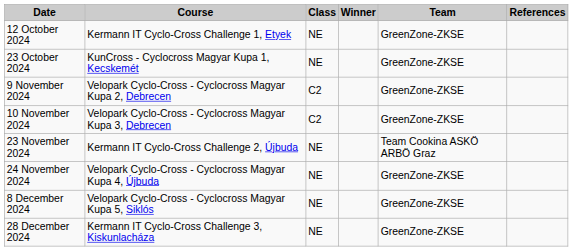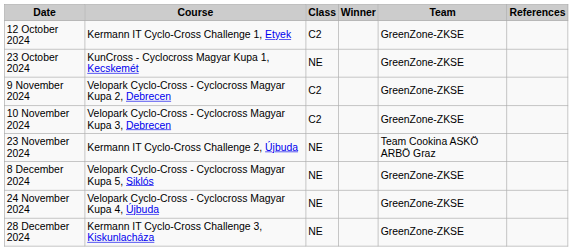12 October 2024 | Class: NE -> C2
rows swapped: 24 November 2024 <-> 8 December 2024
